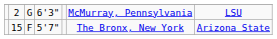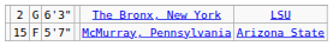2 | column 6: McMurray, Pennsylvania -> The Bronx, New York
15 | column 6: The Bronx, New York -> McMurray, Pennsylvania
